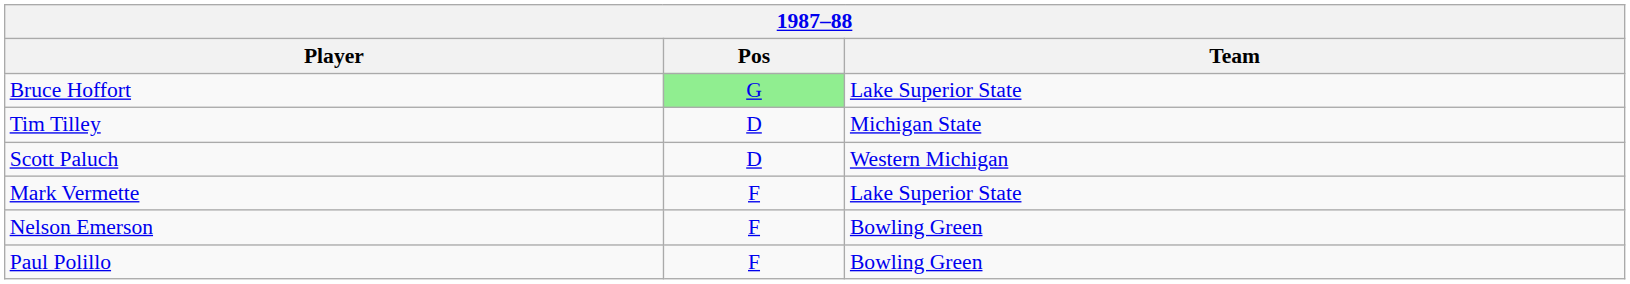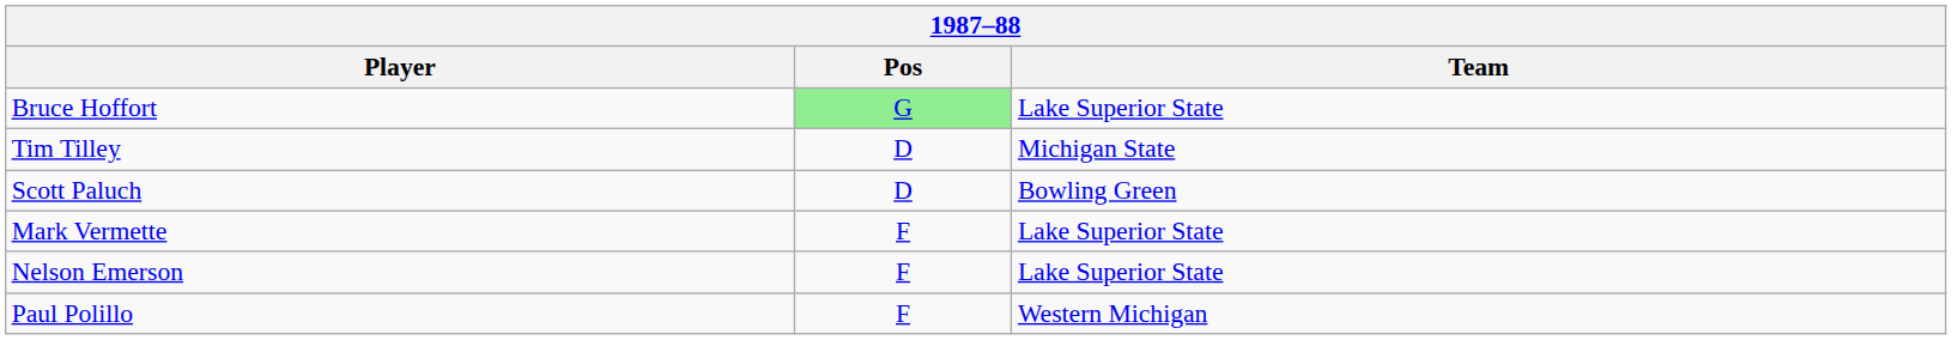Scott Paluch | Team: Western Michigan -> Bowling Green
Nelson Emerson | Team: Bowling Green -> Lake Superior State
Paul Polillo | Team: Bowling Green -> Western Michigan
